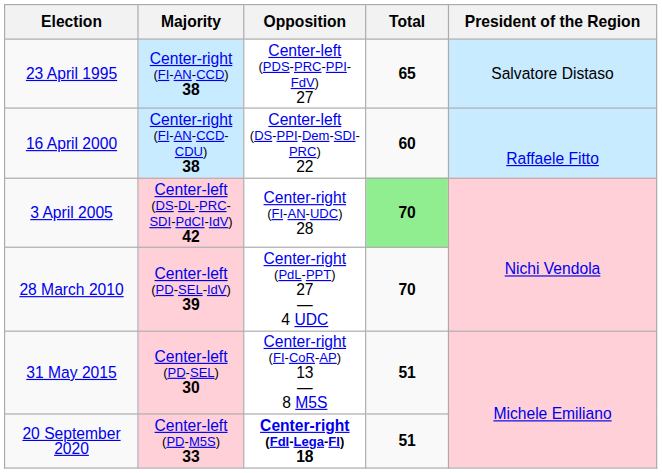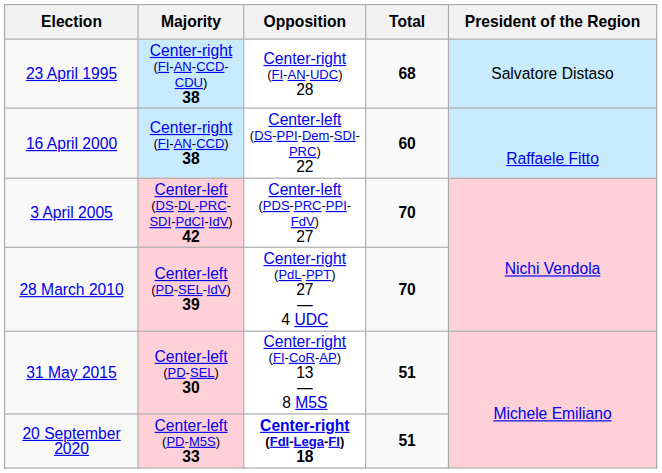23 April 1995 | Majority: Center-right (FI-AN-CCD) 38 -> Center-right (FI-AN-CCD-CDU) 38
23 April 1995 | Opposition: Center-left (PDS-PRC-PPI-FdV) 27 -> Center-right (FI-AN-UDC) 28
23 April 1995 | Total: 65 -> 68
16 April 2000 | Majority: Center-right (FI-AN-CCD-CDU) 38 -> Center-right (FI-AN-CCD) 38
3 April 2005 | Opposition: Center-right (FI-AN-UDC) 28 -> Center-left (PDS-PRC-PPI-FdV) 27
3 April 2005 | Total: lightgreen background -> no background
